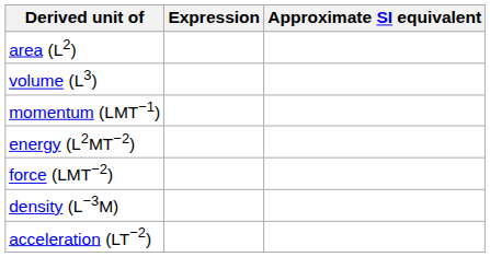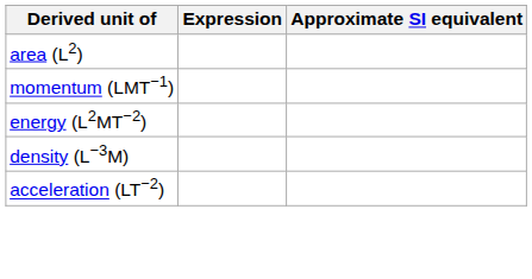- row: volume (L3)
- row: force (LMT−2)
